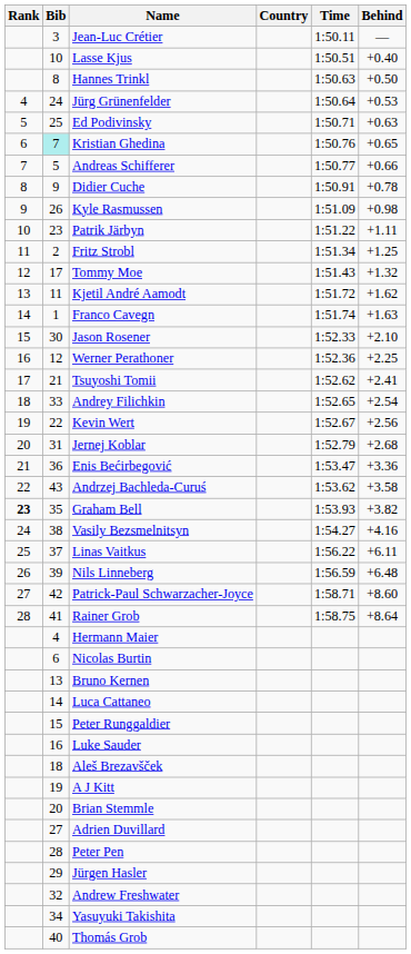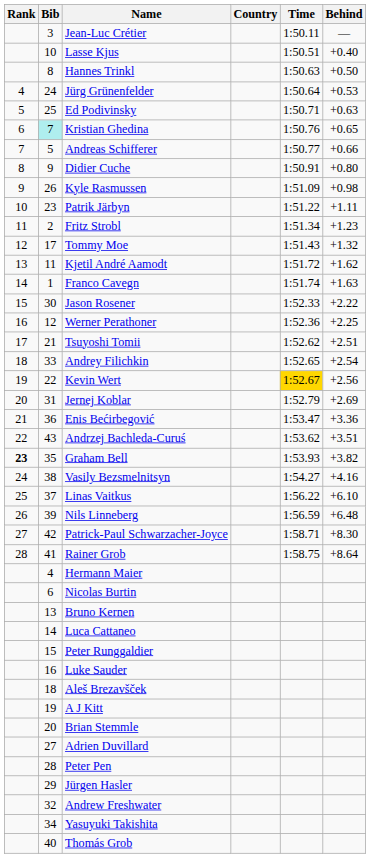Didier Cuche | Behind: +0.78 -> +0.80
Fritz Strobl | Behind: +1.25 -> +1.23
Jason Rosener | Behind: +2.10 -> +2.22
Tsuyoshi Tomii | Behind: +2.41 -> +2.51
Kevin Wert | Time: no background -> gold background
Jernej Koblar | Behind: +2.68 -> +2.69
Andrzej Bachleda-Curuś | Behind: +3.58 -> +3.51
Linas Vaitkus | Behind: +6.11 -> +6.10
Patrick-Paul Schwarzacher-Joyce | Behind: +8.60 -> +8.30
